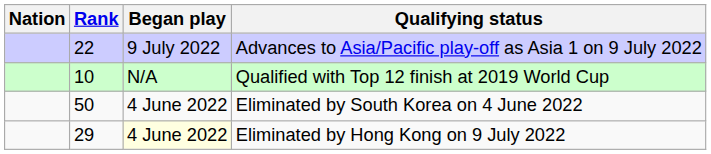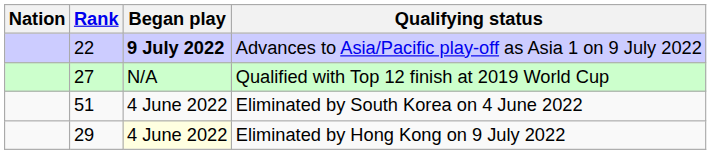Advances to Asia/Pacific play-off as Asia 1 on 9 July 2022 | Began play: normal -> bold
Qualified with Top 12 finish at 2019 World Cup | Rank: 10 -> 27
Eliminated by South Korea on 4 June 2022 | Rank: 50 -> 51
